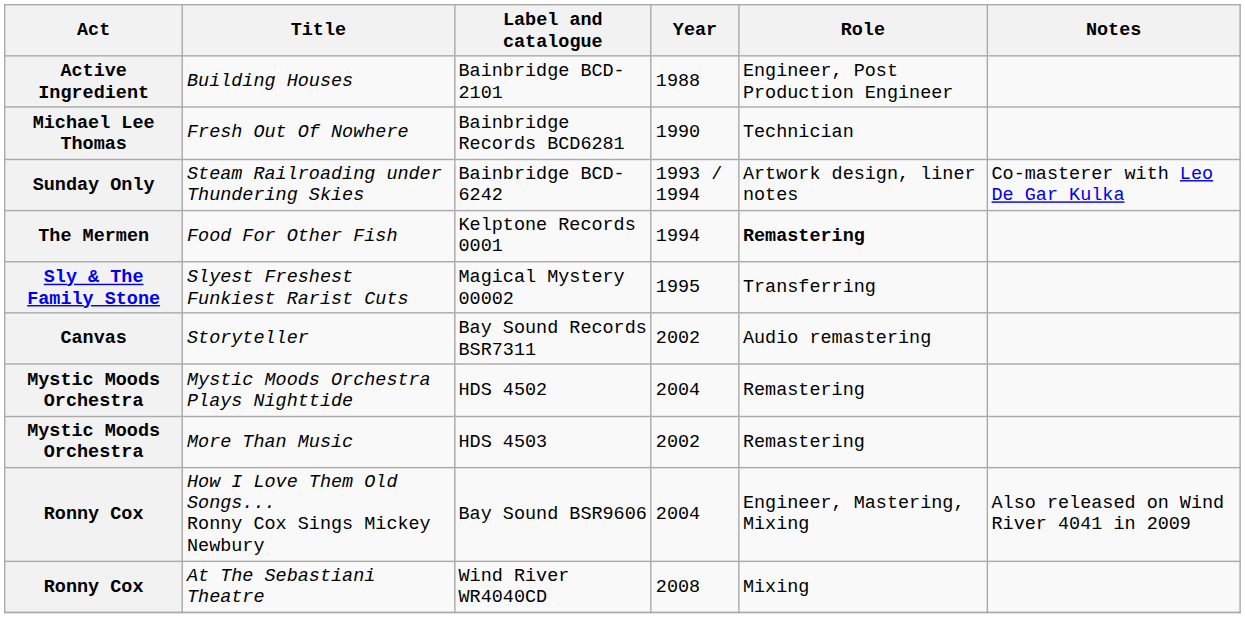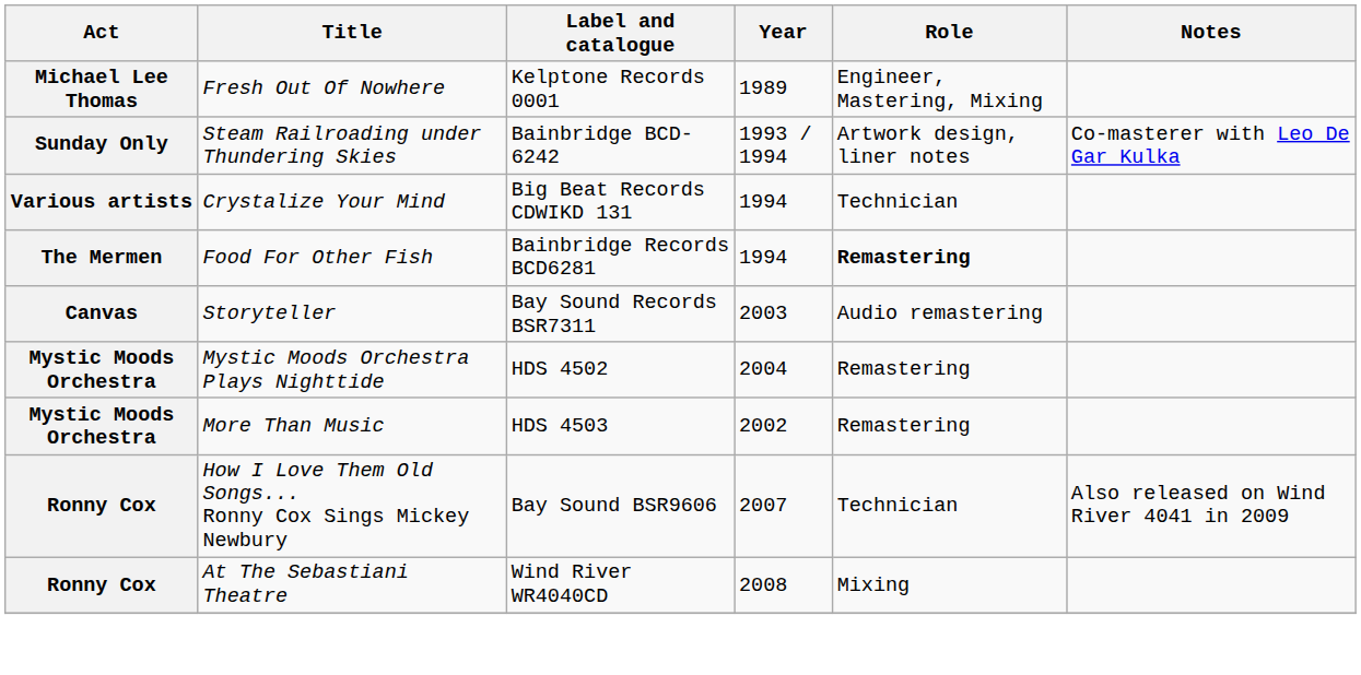- row: Active Ingredient | Building Houses | Bainbridge BCD-2101 | 1988 | Engineer, Post Production Engineer
Fresh Out Of Nowhere | Label and catalogue: Bainbridge Records BCD6281 -> Kelptone Records 0001
Fresh Out Of Nowhere | Year: 1990 -> 1989
Fresh Out Of Nowhere | Role: Technician -> Engineer, Mastering, Mixing
+ row: Various artists | Crystalize Your Mind | Big Beat Records CDWIKD 131 | 1994 | Technician
Food For Other Fish | Label and catalogue: Kelptone Records 0001 -> Bainbridge Records BCD6281
- row: Sly & The Family Stone | Slyest Freshest Funkiest Rarist Cuts | Magical Mystery 00002 | 1995 | Transferring
Storyteller | Year: 2002 -> 2003
How I Love Them Old Songs... Ronny Cox Sings Mickey Newbury | Year: 2004 -> 2007
How I Love Them Old Songs... Ronny Cox Sings Mickey Newbury | Role: Engineer, Mastering, Mixing -> Technician
